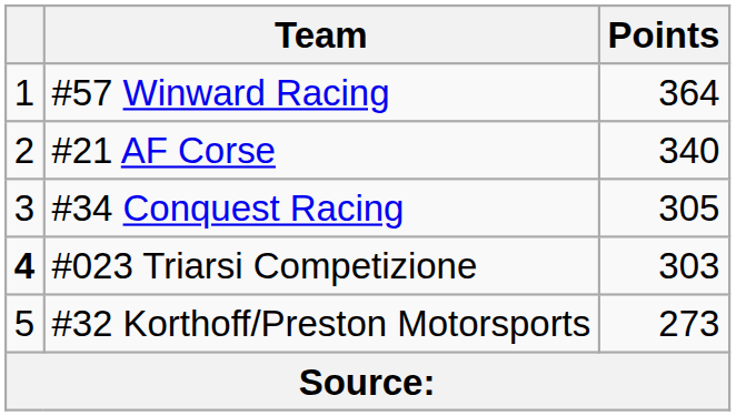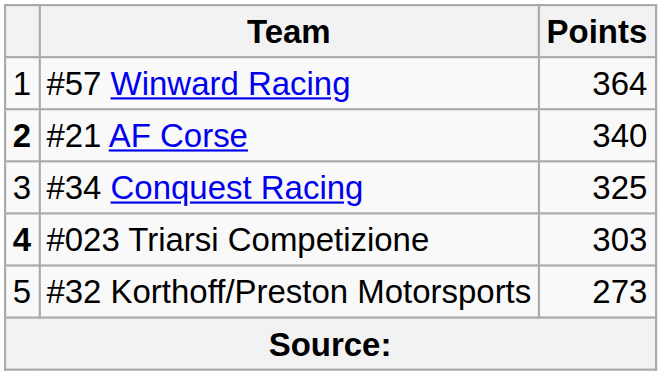#21 AF Corse | column 1: normal -> bold
#34 Conquest Racing | Points: 305 -> 325
